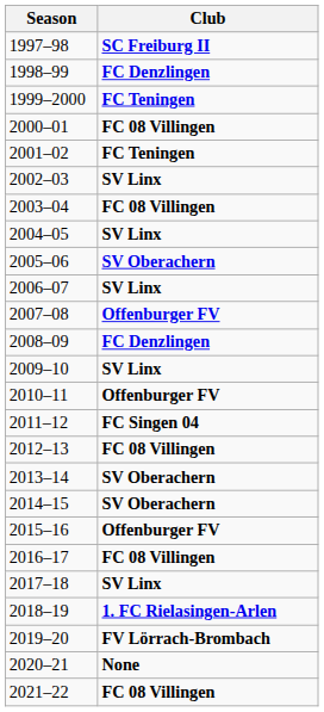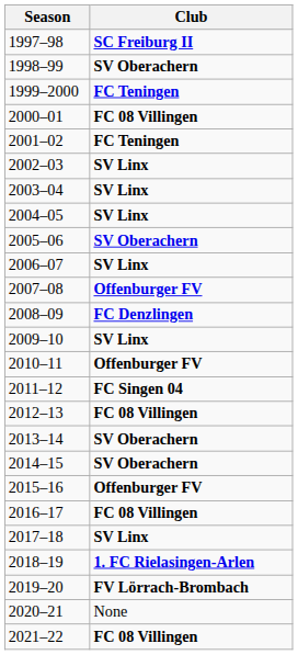1998–99 | Club: FC Denzlingen -> SV Oberachern
2003–04 | Club: FC 08 Villingen -> SV Linx
2020–21 | Club: bold -> normal
